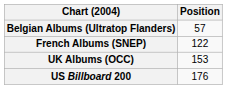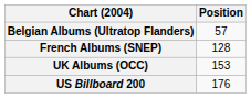French Albums (SNEP) | Position: 122 -> 128
